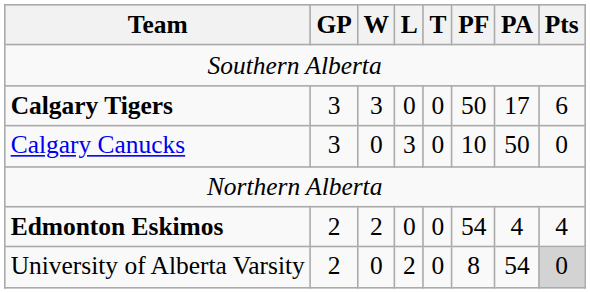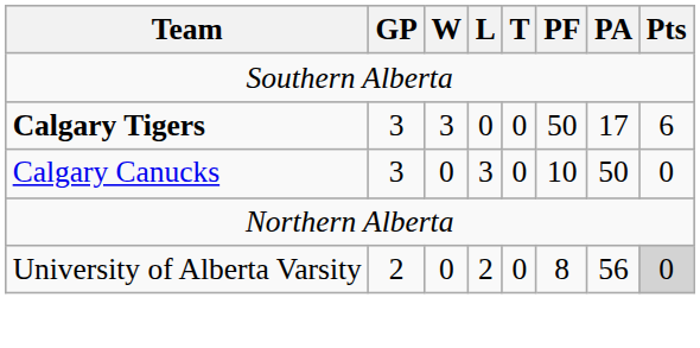- row: Edmonton Eskimos | 2 | 2 | 0 | 0 | 54 | 4 | 4
University of Alberta Varsity | PA: 54 -> 56
